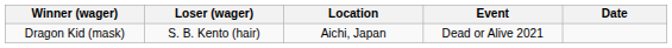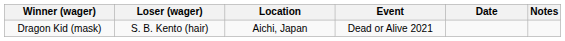+ column: Notes
